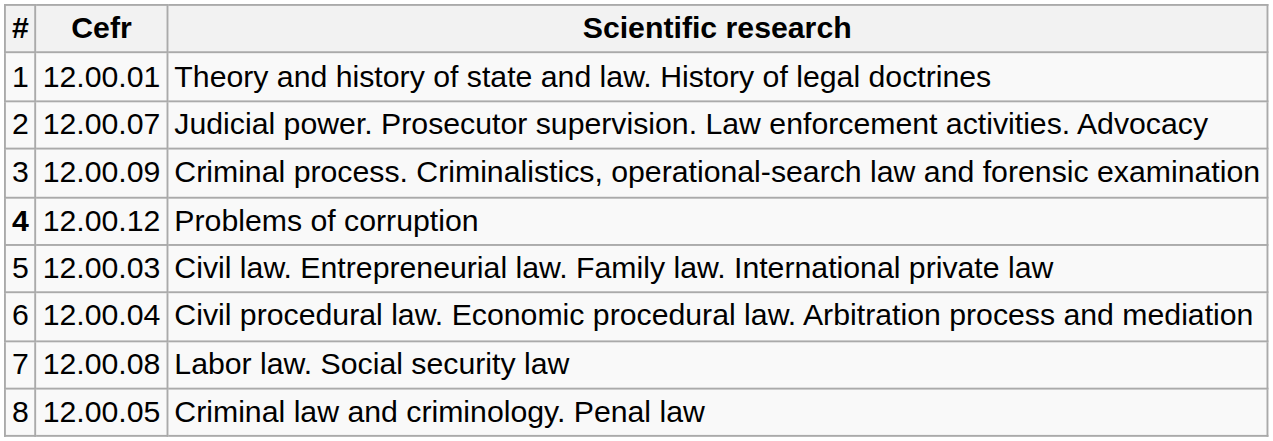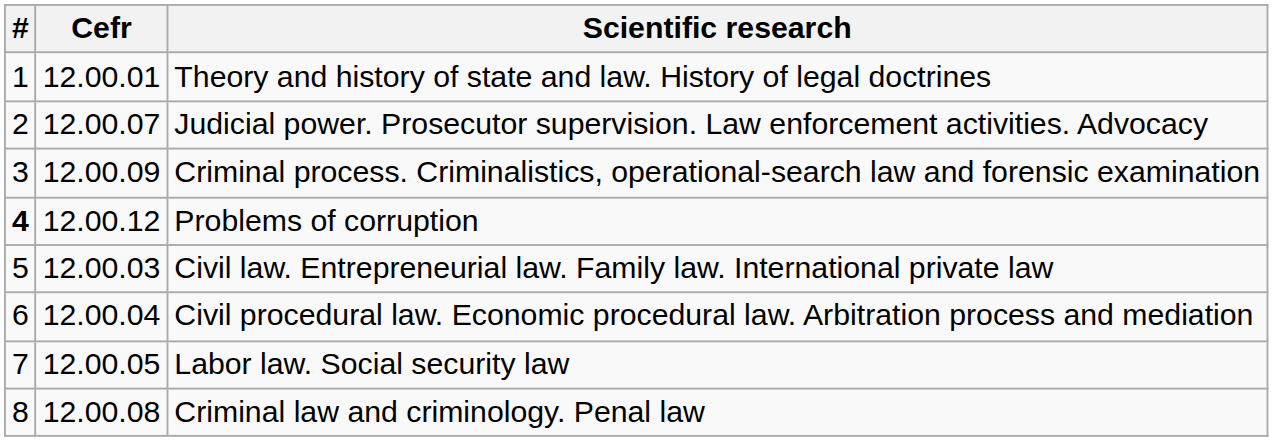Labor law. Social security law | Cefr: 12.00.08 -> 12.00.05
Criminal law and criminology. Penal law | Cefr: 12.00.05 -> 12.00.08
